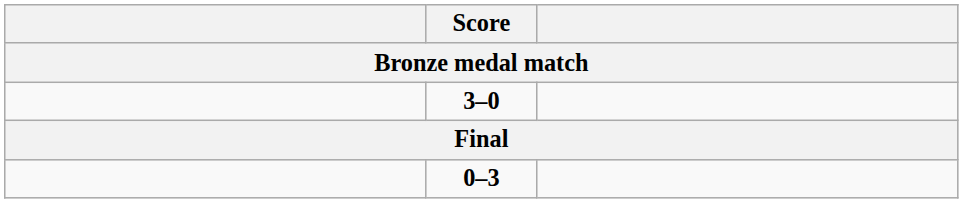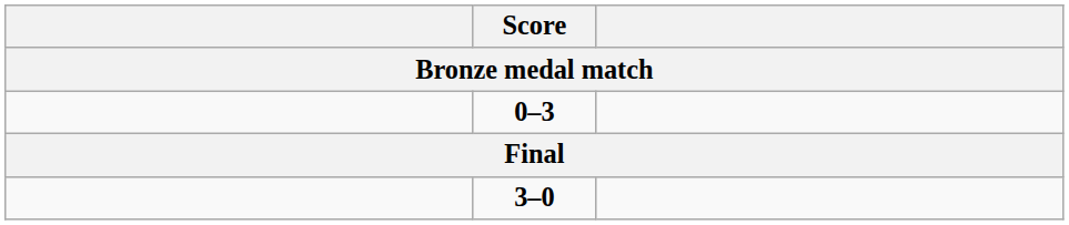rows swapped: 0–3 <-> 3–0
